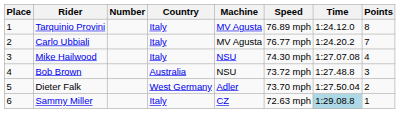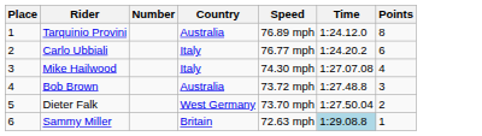- column: Machine | MV Agusta | MV Agusta | NSU | NSU | Adler | CZ
Tarquinio Provini | Country: Italy -> Australia
Carlo Ubbiali | Points: 7 -> 6
Sammy Miller | Country: Italy -> Britain
